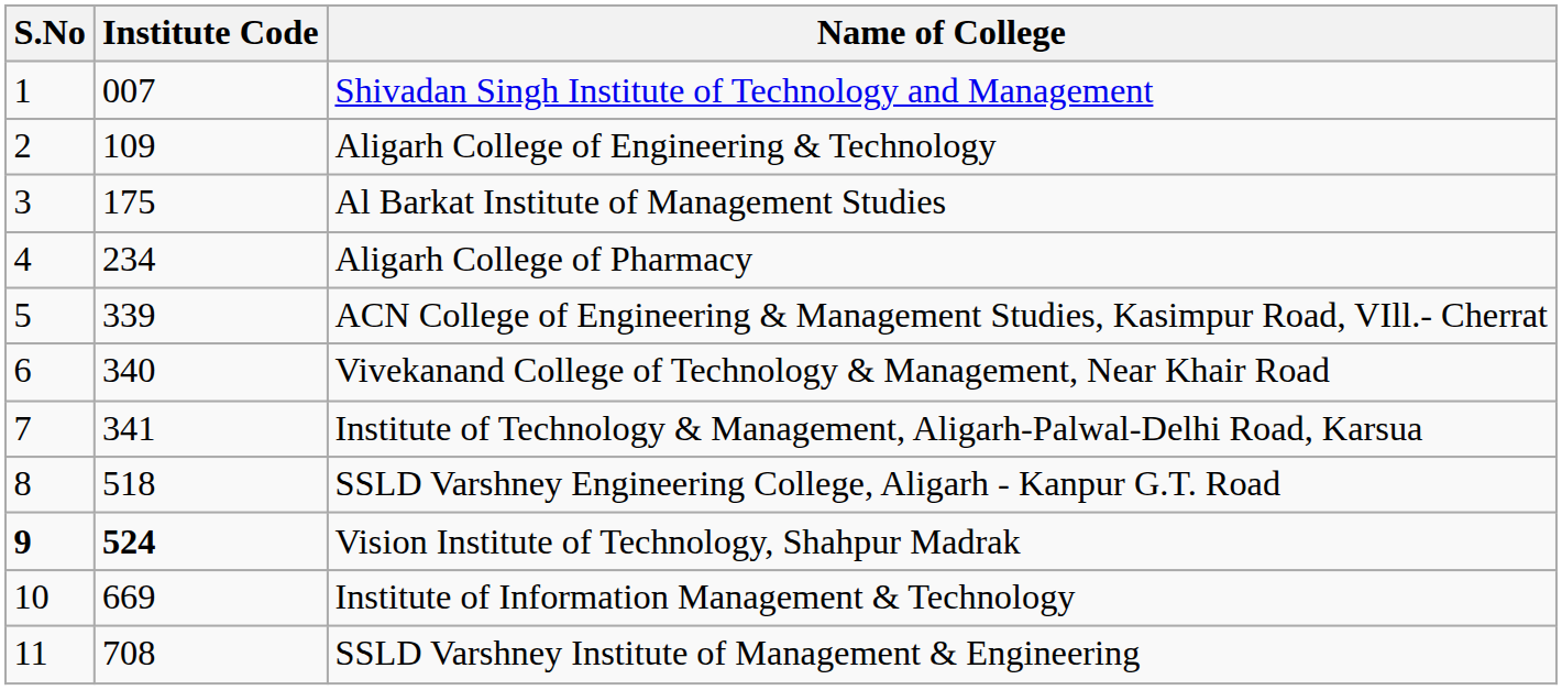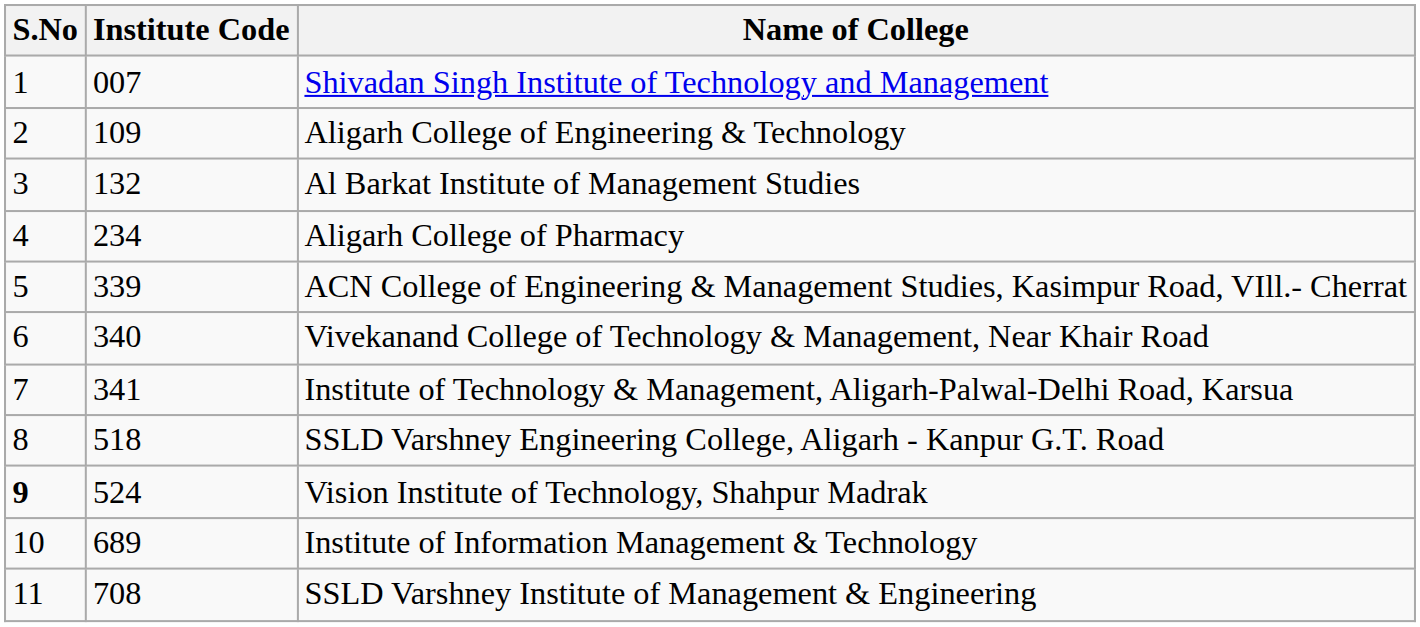Al Barkat Institute of Management Studies | Institute Code: 175 -> 132
Vision Institute of Technology, Shahpur Madrak | Institute Code: bold -> normal
Institute of Information Management & Technology | Institute Code: 669 -> 689
